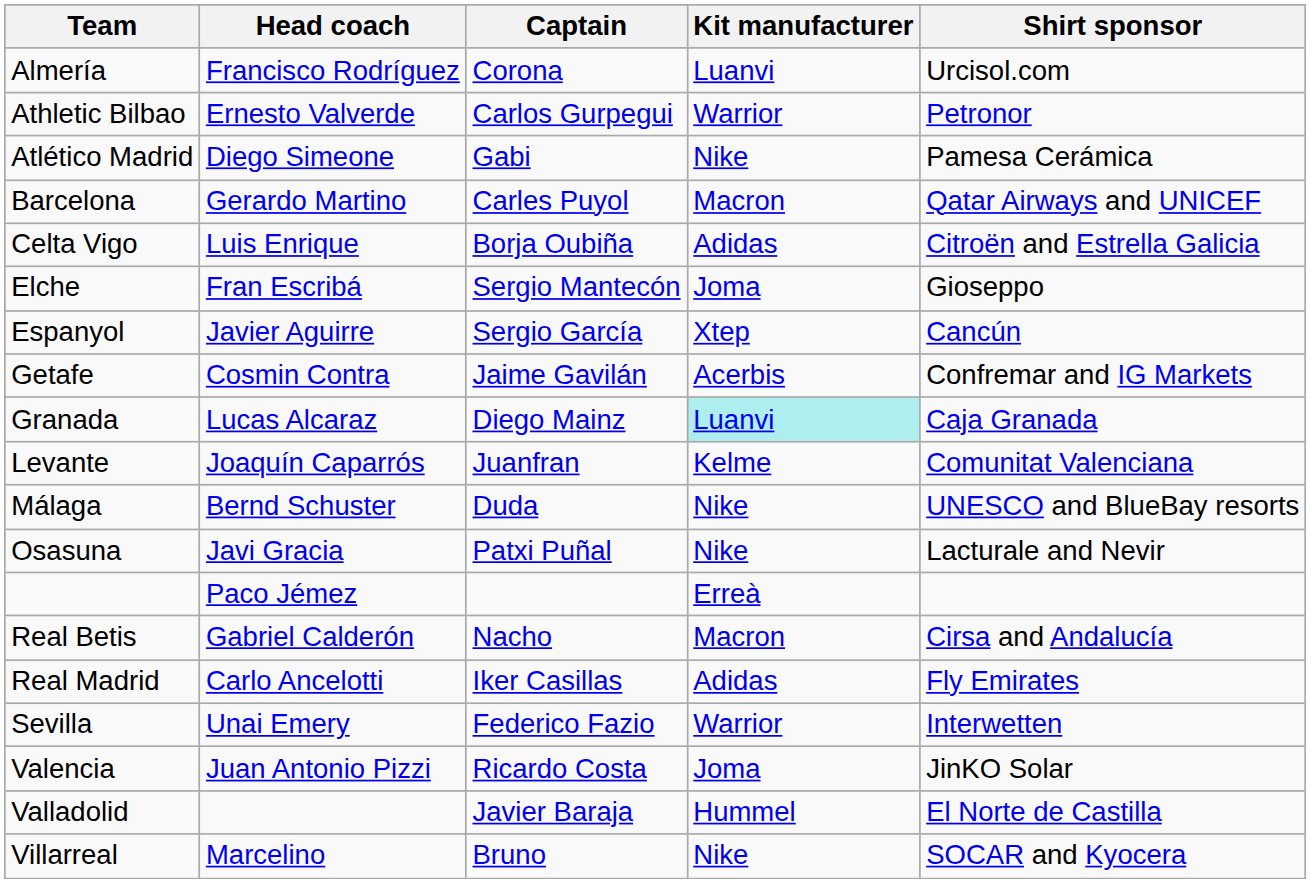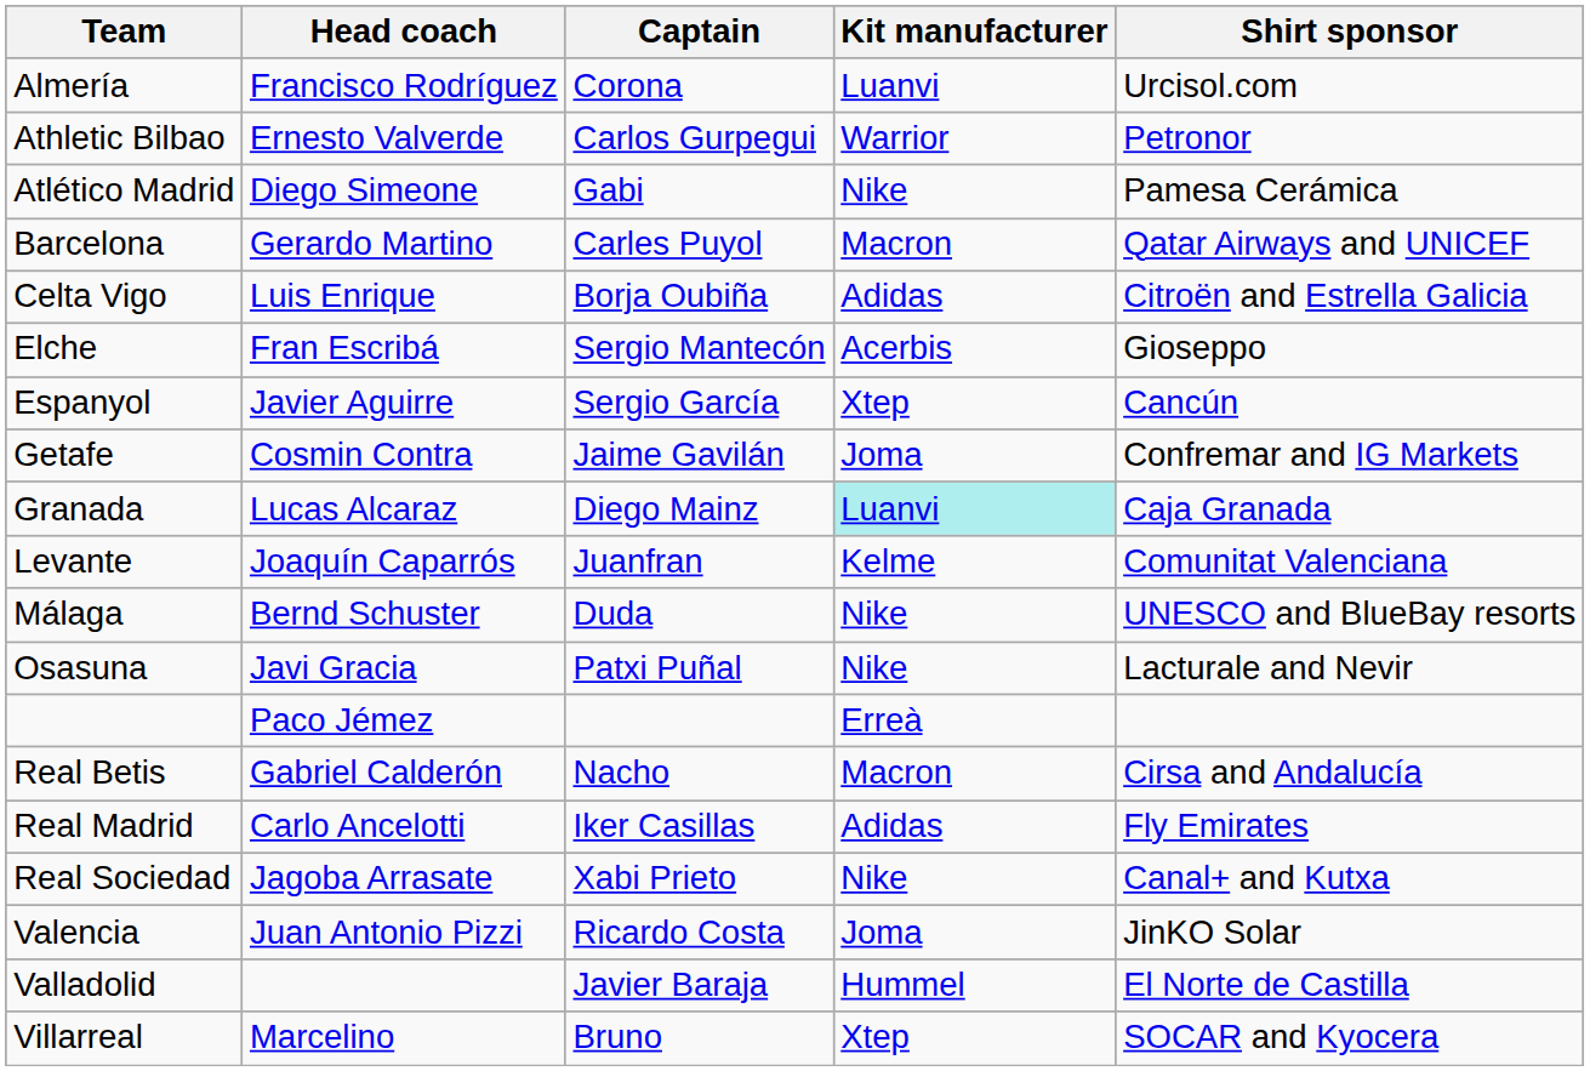Elche | Kit manufacturer: Joma -> Acerbis
Getafe | Kit manufacturer: Acerbis -> Joma
+ row: Real Sociedad | Jagoba Arrasate | Xabi Prieto | Nike | Canal+ and Kutxa
- row: Sevilla | Unai Emery | Federico Fazio | Warrior | Interwetten
Villarreal | Kit manufacturer: Nike -> Xtep
